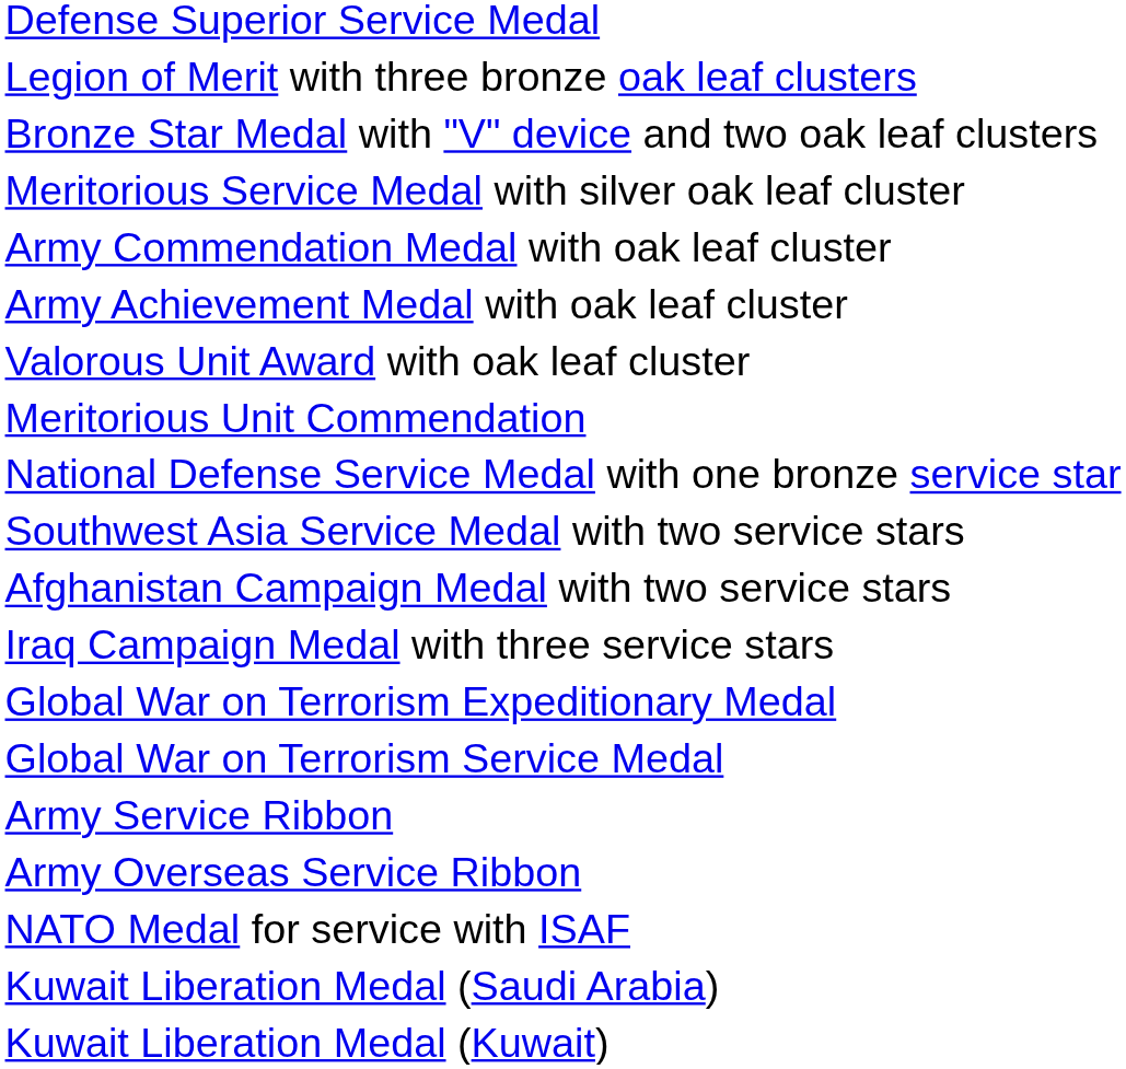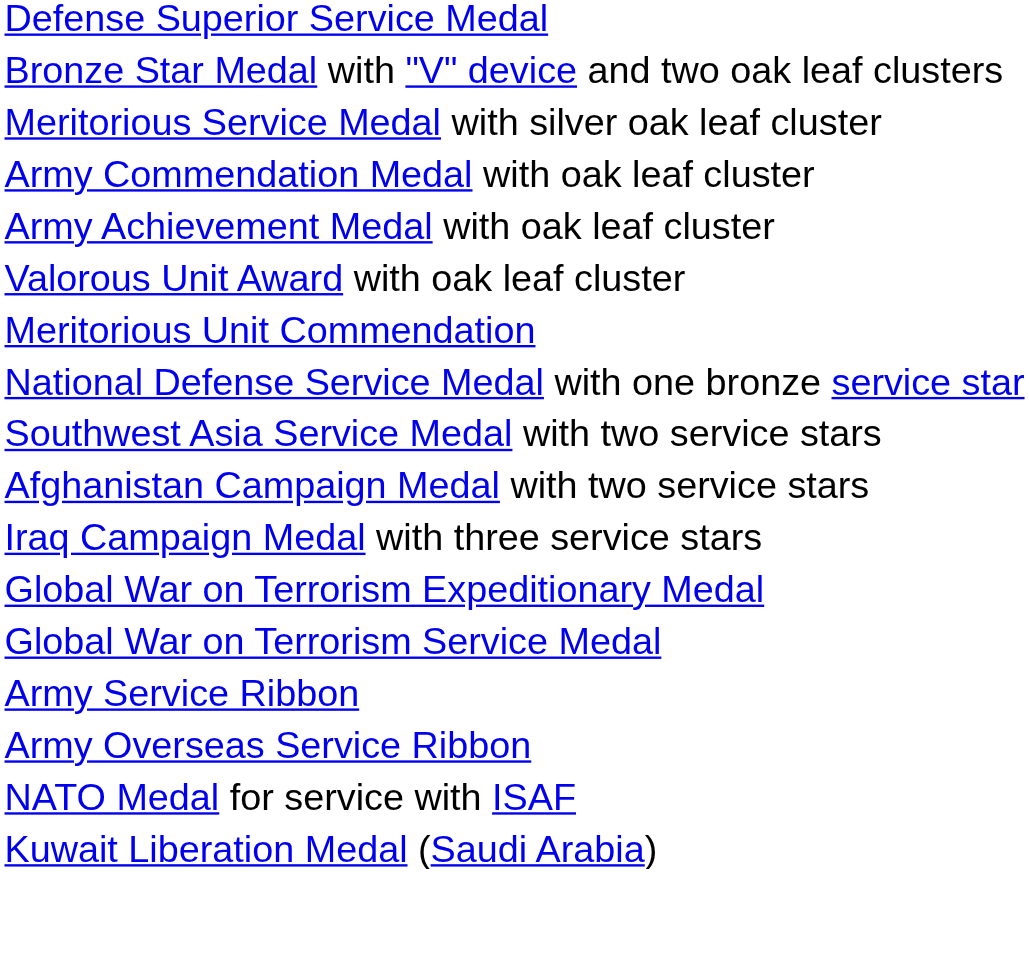- row: Legion of Merit with three bronze oak leaf clusters
- row: Kuwait Liberation Medal (Kuwait)
